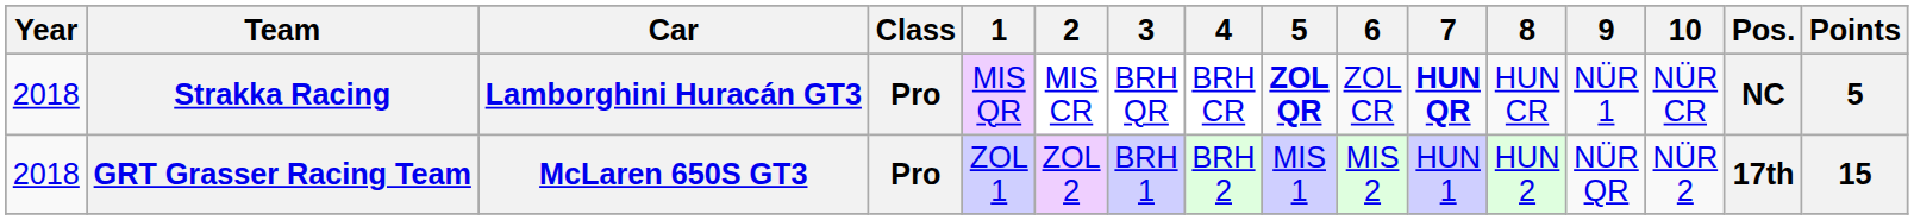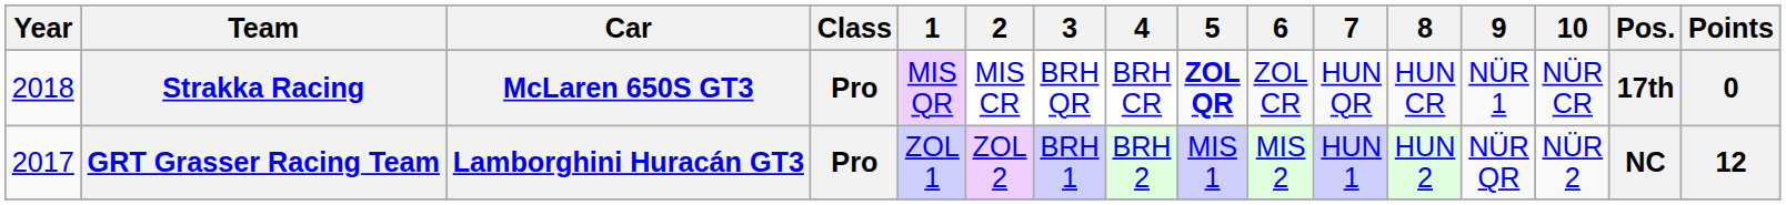Strakka Racing | Car: Lamborghini Huracán GT3 -> McLaren 650S GT3
Strakka Racing | 7: bold -> normal
Strakka Racing | Pos.: NC -> 17th
Strakka Racing | Points: 5 -> 0
GRT Grasser Racing Team | Year: 2018 -> 2017
GRT Grasser Racing Team | Car: McLaren 650S GT3 -> Lamborghini Huracán GT3
GRT Grasser Racing Team | Pos.: 17th -> NC
GRT Grasser Racing Team | Points: 15 -> 12
